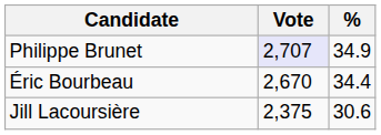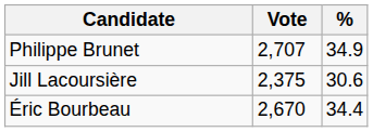Philippe Brunet | Vote: lavender background -> no background
rows swapped: Éric Bourbeau <-> Jill Lacoursière
